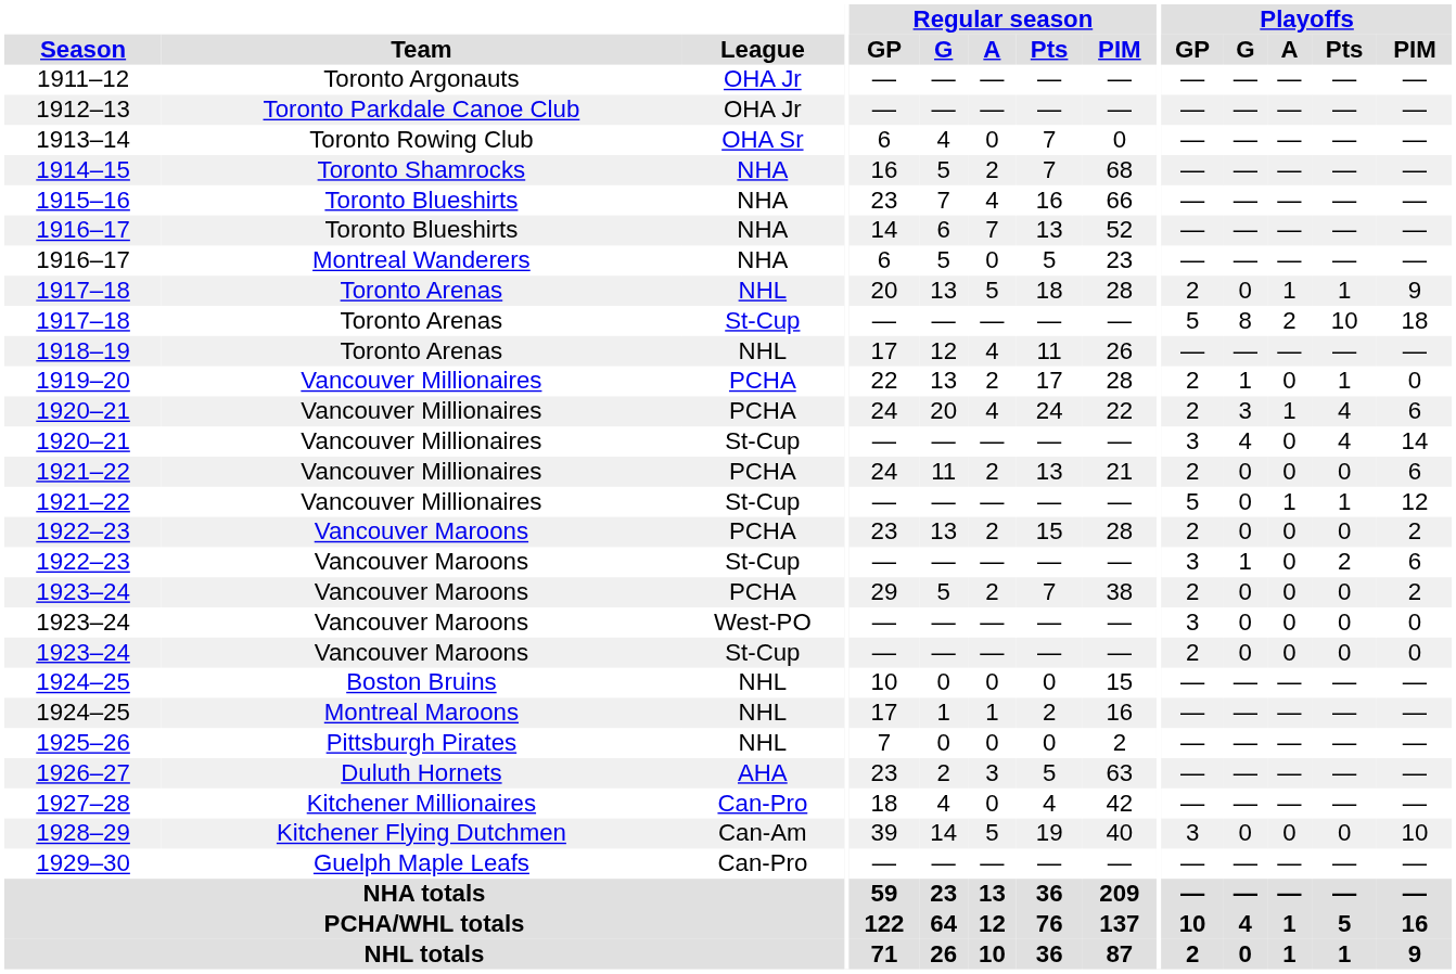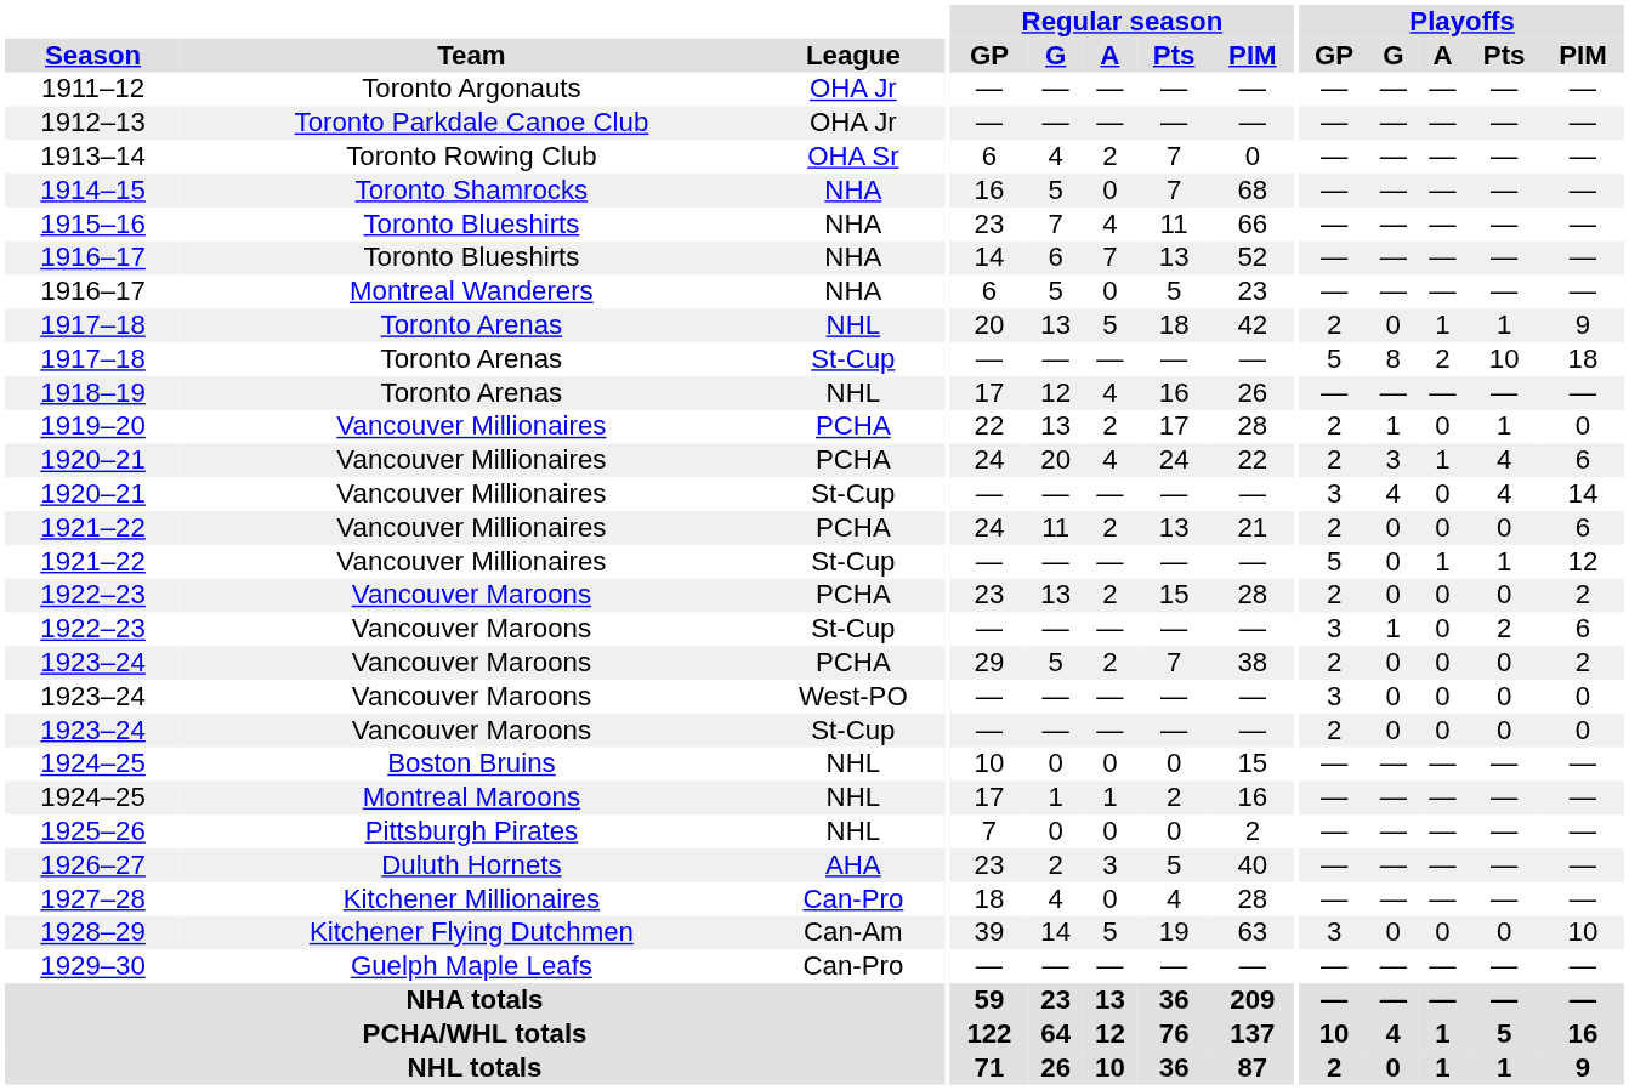1913–14 | Regular season / A: 0 -> 2
1914–15 | Regular season / A: 2 -> 0
1915–16 | Regular season / Pts: 16 -> 11
1917–18 / NHL | Regular season / PIM: 28 -> 42
1918–19 | Regular season / Pts: 11 -> 16
1926–27 | Regular season / PIM: 63 -> 40
1927–28 | Regular season / PIM: 42 -> 28
1928–29 | Regular season / PIM: 40 -> 63
